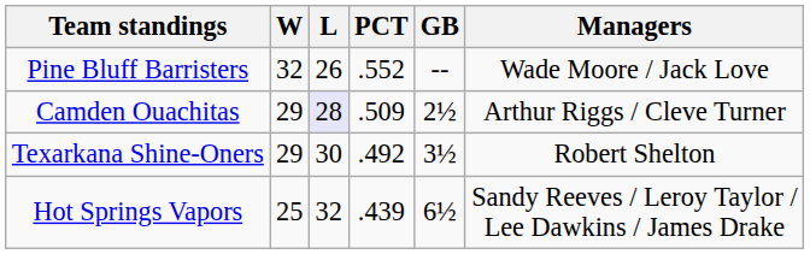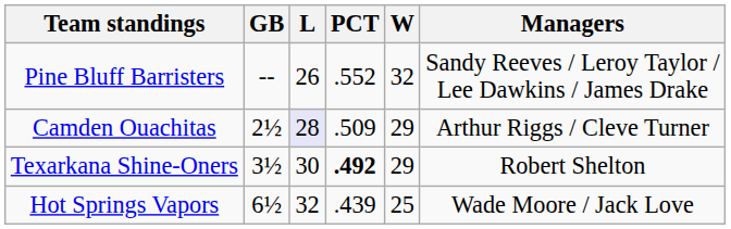columns swapped: W <-> GB
Pine Bluff Barristers | Managers: Wade Moore / Jack Love -> Sandy Reeves / Leroy Taylor / Lee Dawkins / James Drake
Texarkana Shine-Oners | PCT: normal -> bold
Hot Springs Vapors | Managers: Sandy Reeves / Leroy Taylor / Lee Dawkins / James Drake -> Wade Moore / Jack Love
